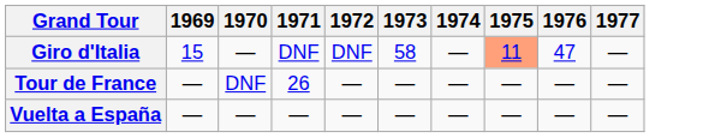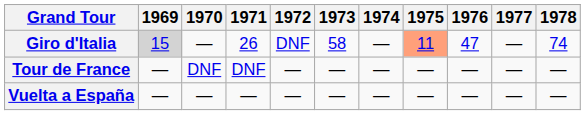+ column: 1978 | 74 | — | —
Giro d'Italia | 1969: no background -> lightgrey background
Giro d'Italia | 1971: DNF -> 26
Tour de France | 1971: 26 -> DNF
